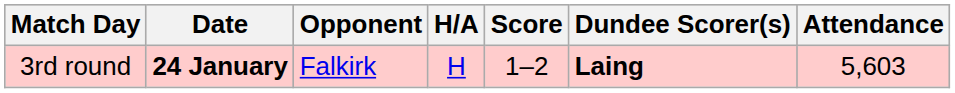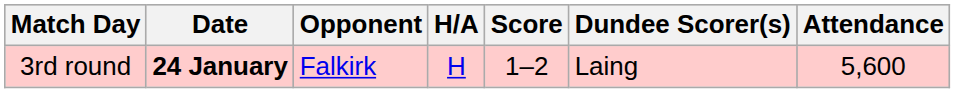3rd round | Dundee Scorer(s): bold -> normal
3rd round | Attendance: 5,603 -> 5,600
